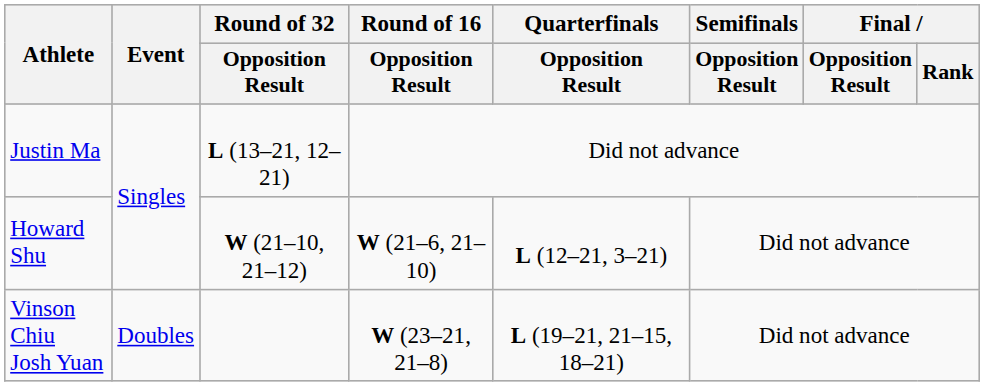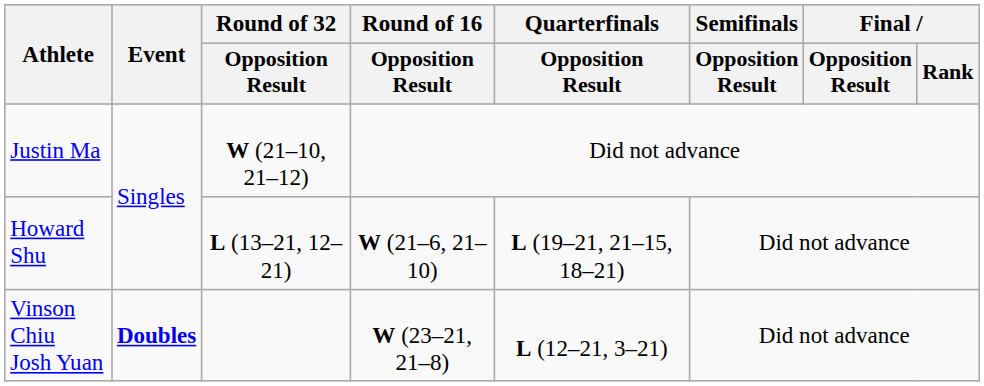Justin Ma | Round of 32 / Opposition Result: L (13–21, 12–21) -> W (21–10, 21–12)
Howard Shu | Round of 32 / Opposition Result: W (21–10, 21–12) -> L (13–21, 12–21)
Howard Shu | Quarterfinals / Opposition Result: L (12–21, 3–21) -> L (19–21, 21–15, 18–21)
Vinson Chiu Josh Yuan | Event: normal -> bold
Vinson Chiu Josh Yuan | Quarterfinals / Opposition Result: L (19–21, 21–15, 18–21) -> L (12–21, 3–21)
